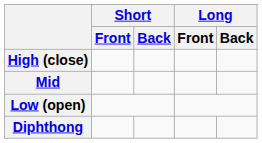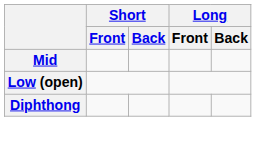- row: High (close)
